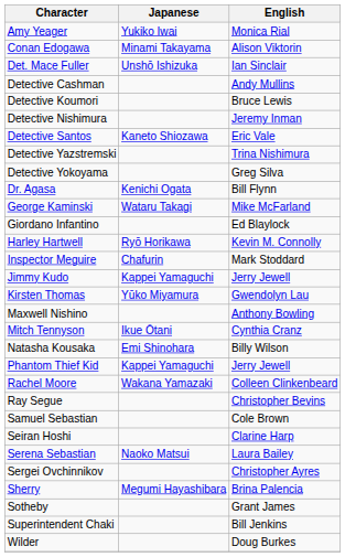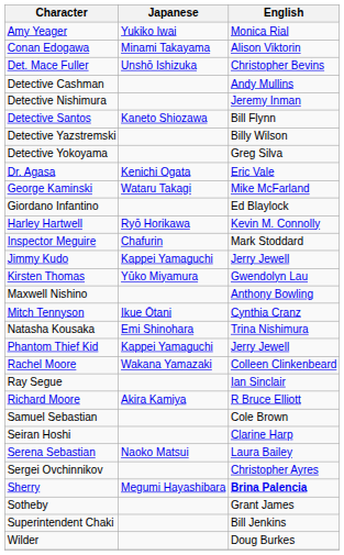Det. Mace Fuller | English: Ian Sinclair -> Christopher Bevins
- row: Detective Koumori | Bruce Lewis
Detective Santos | English: Eric Vale -> Bill Flynn
Detective Yazstremski | English: Trina Nishimura -> Billy Wilson
Dr. Agasa | English: Bill Flynn -> Eric Vale
Natasha Kousaka | English: Billy Wilson -> Trina Nishimura
Ray Segue | English: Christopher Bevins -> Ian Sinclair
+ row: Richard Moore | Akira Kamiya | R Bruce Elliott
Sherry | English: normal -> bold
